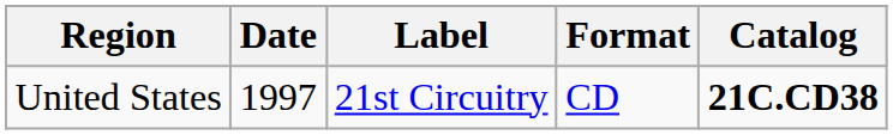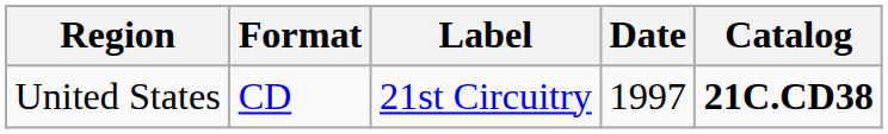columns swapped: Date <-> Format
